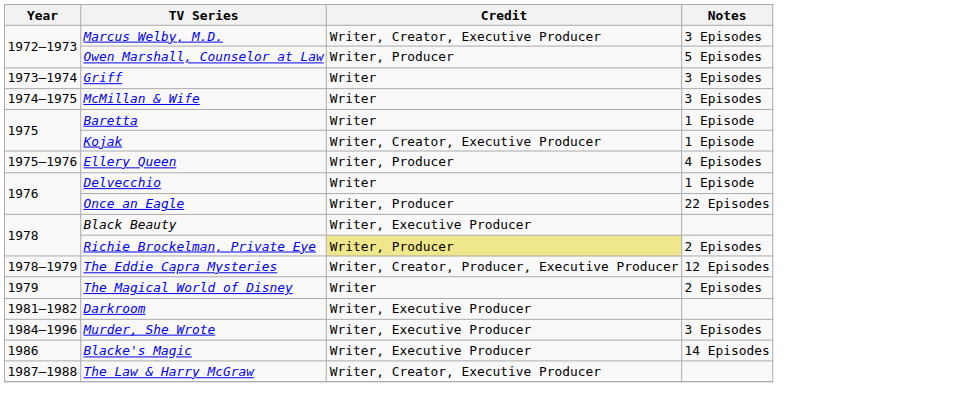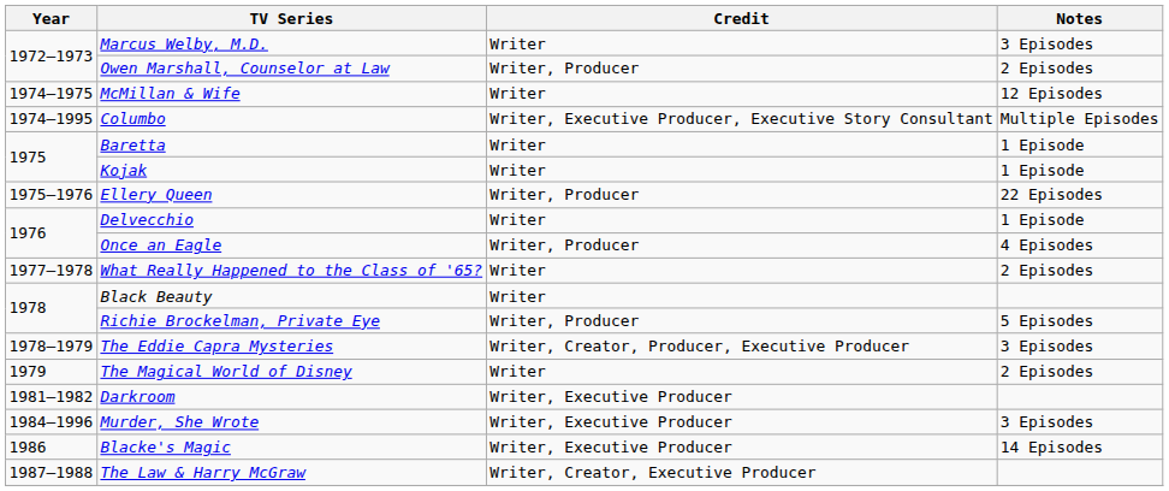Marcus Welby, M.D. | Credit: Writer, Creator, Executive Producer -> Writer
Owen Marshall, Counselor at Law | Notes: 5 Episodes -> 2 Episodes
- row: 1973–1974 | Griff | Writer | 3 Episodes
McMillan & Wife | Notes: 3 Episodes -> 12 Episodes
+ row: 1974–1995 | Columbo | Writer, Executive Producer, Executive Story Consultant | Multiple Episodes
Kojak | Credit: Writer, Creator, Executive Producer -> Writer
Ellery Queen | Notes: 4 Episodes -> 22 Episodes
Once an Eagle | Notes: 22 Episodes -> 4 Episodes
+ row: 1977–1978 | What Really Happened to the Class of '65? | Writer | 2 Episodes
Black Beauty | Credit: Writer, Executive Producer -> Writer
Richie Brockelman, Private Eye | Credit: khaki background -> no background
Richie Brockelman, Private Eye | Notes: 2 Episodes -> 5 Episodes
The Eddie Capra Mysteries | Notes: 12 Episodes -> 3 Episodes
